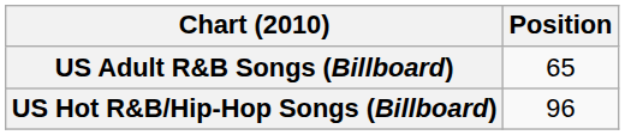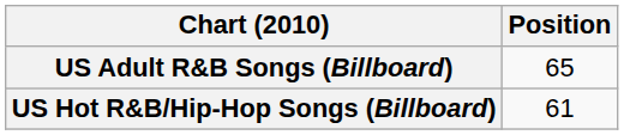US Hot R&B/Hip-Hop Songs (Billboard) | Position: 96 -> 61
